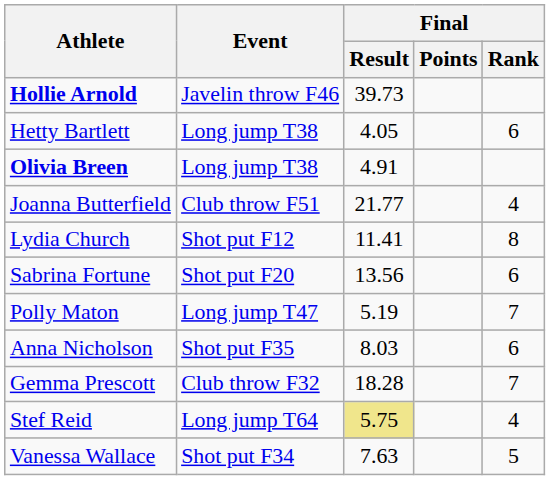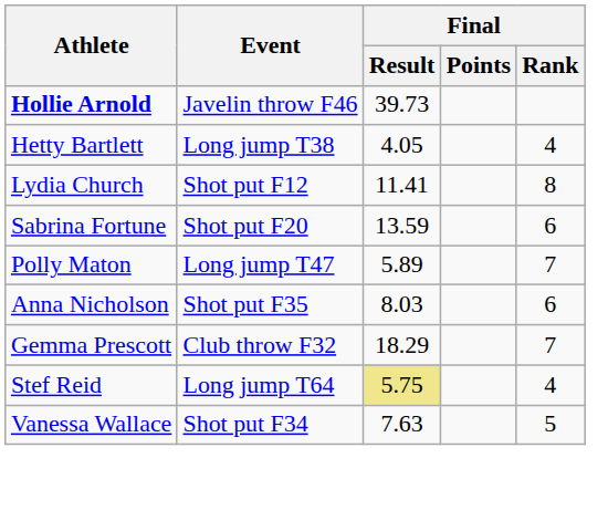Hetty Bartlett | Final / Rank: 6 -> 4
- row: Olivia Breen | Long jump T38 | 4.91
- row: Joanna Butterfield | Club throw F51 | 21.77 | 4
Sabrina Fortune | Final / Result: 13.56 -> 13.59
Polly Maton | Final / Result: 5.19 -> 5.89
Gemma Prescott | Final / Result: 18.28 -> 18.29
